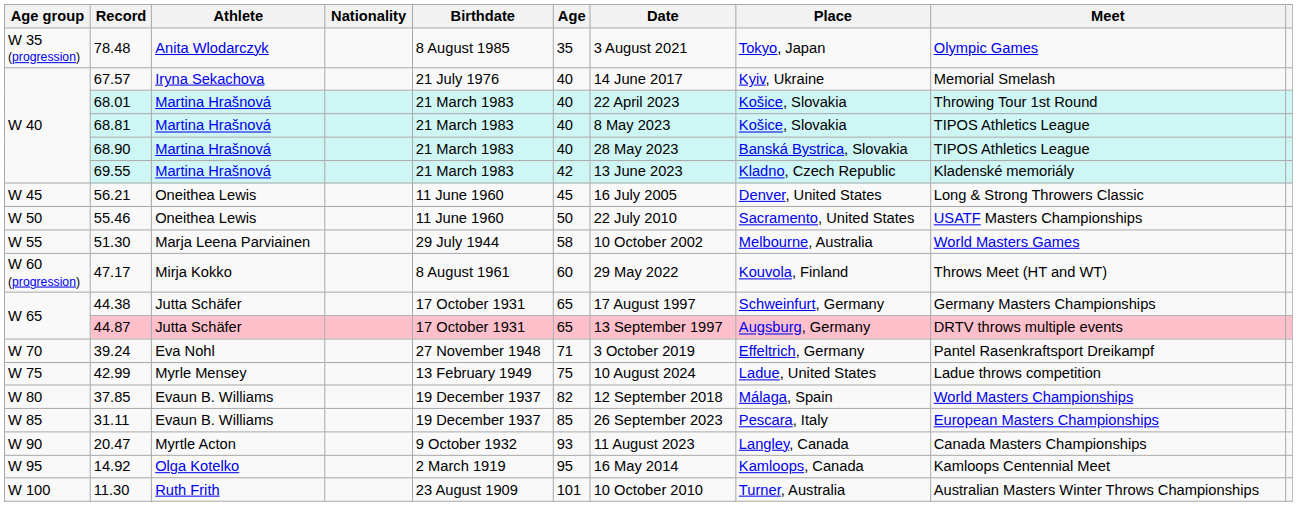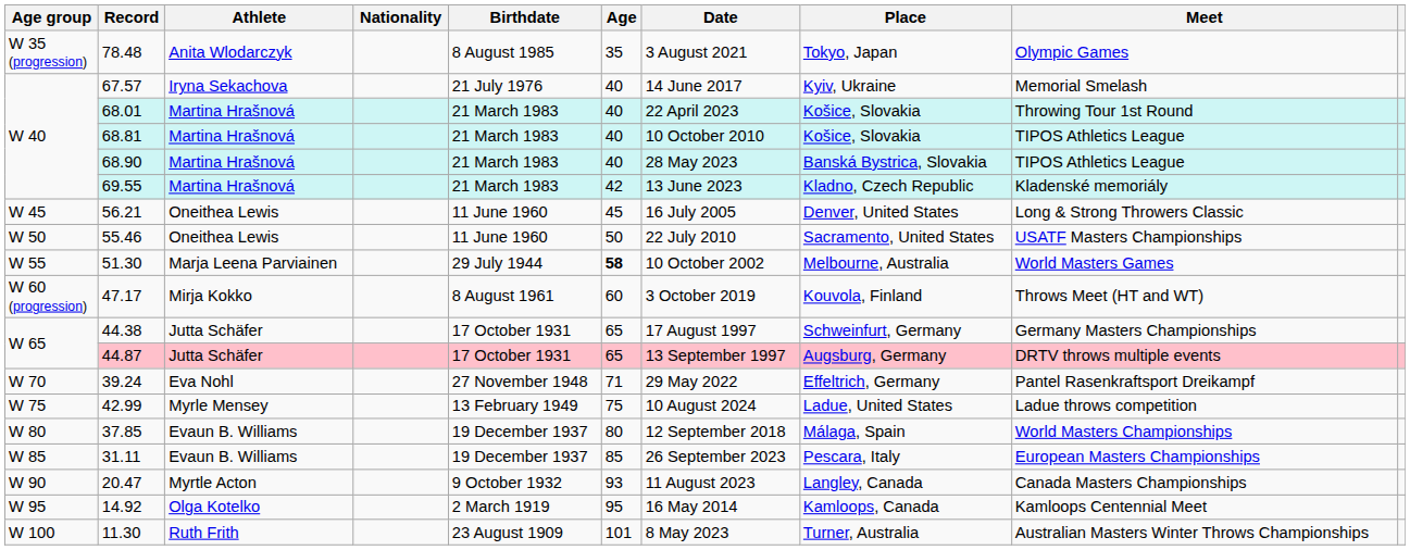68.81 | Date: 8 May 2023 -> 10 October 2010
51.30 | Age: normal -> bold
47.17 | Date: 29 May 2022 -> 3 October 2019
39.24 | Date: 3 October 2019 -> 29 May 2022
37.85 | Age: 82 -> 80
11.30 | Date: 10 October 2010 -> 8 May 2023
